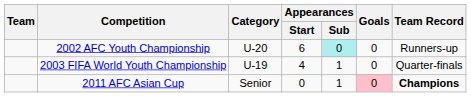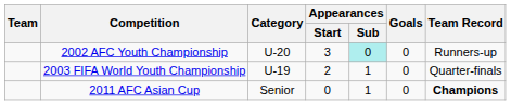2002 AFC Youth Championship | Appearances / Start: 6 -> 3
2003 FIFA World Youth Championship | Appearances / Start: 4 -> 2
2011 AFC Asian Cup | Goals: pink background -> no background
